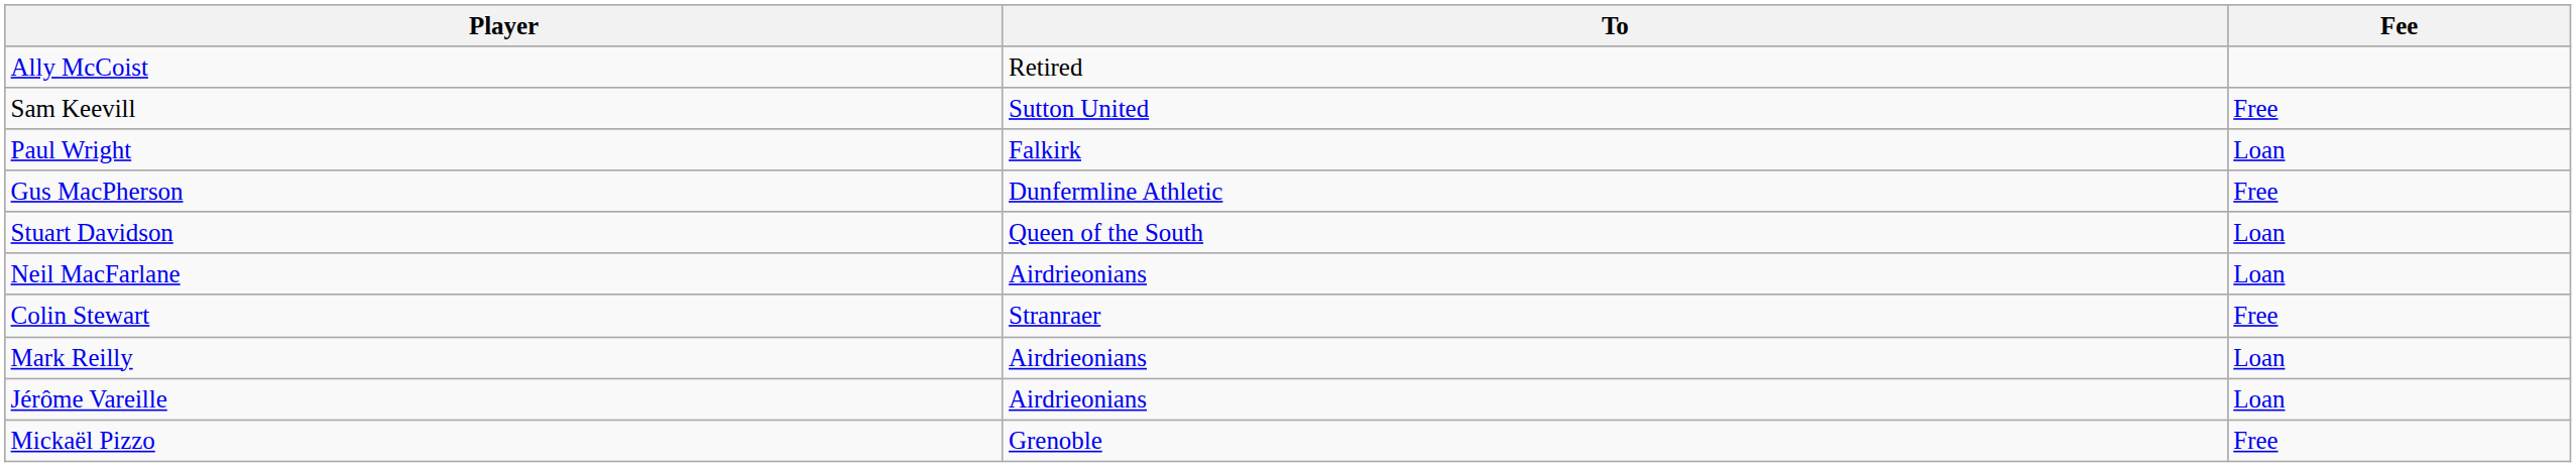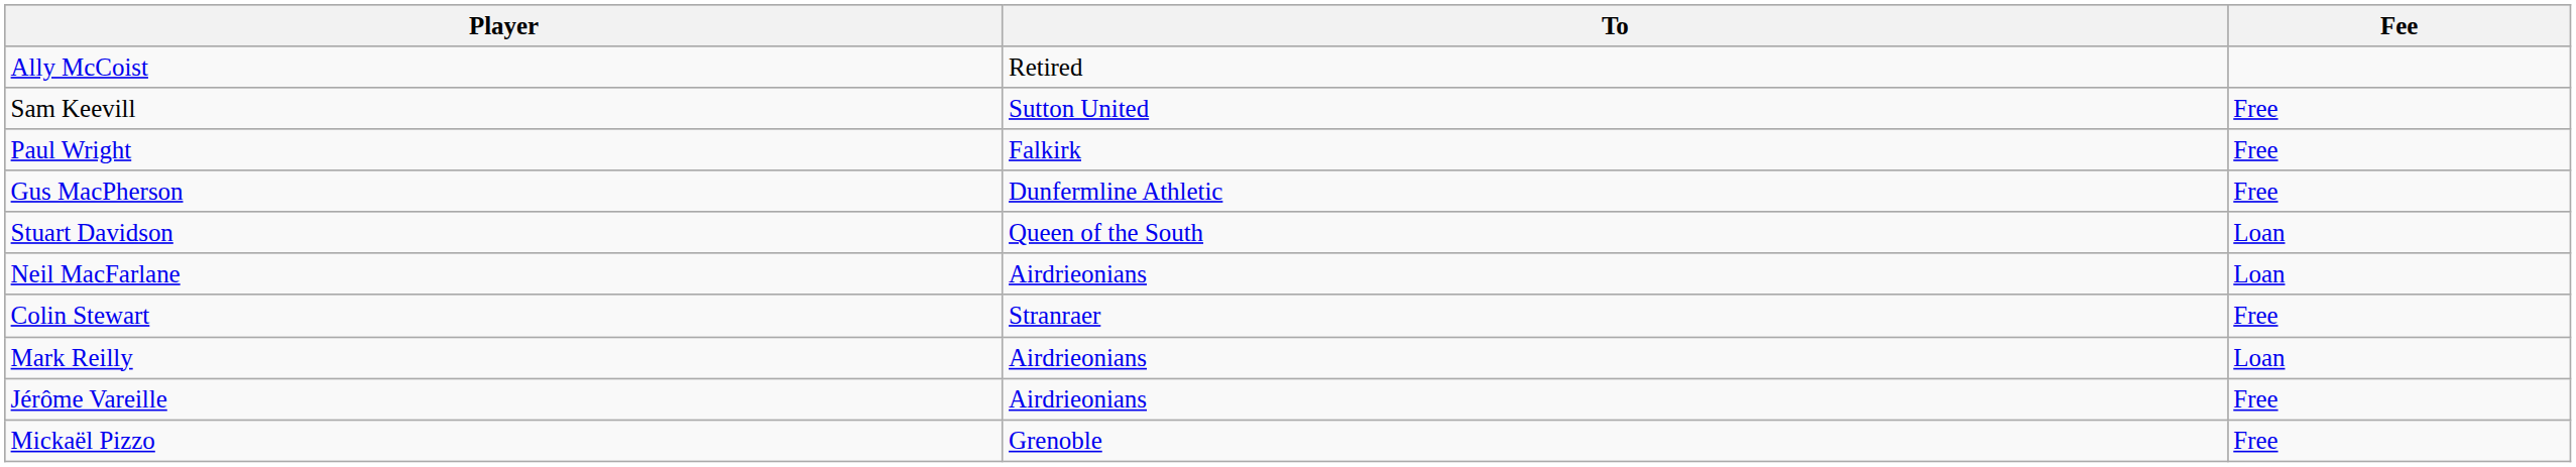Paul Wright | Fee: Loan -> Free
Jérôme Vareille | Fee: Loan -> Free
